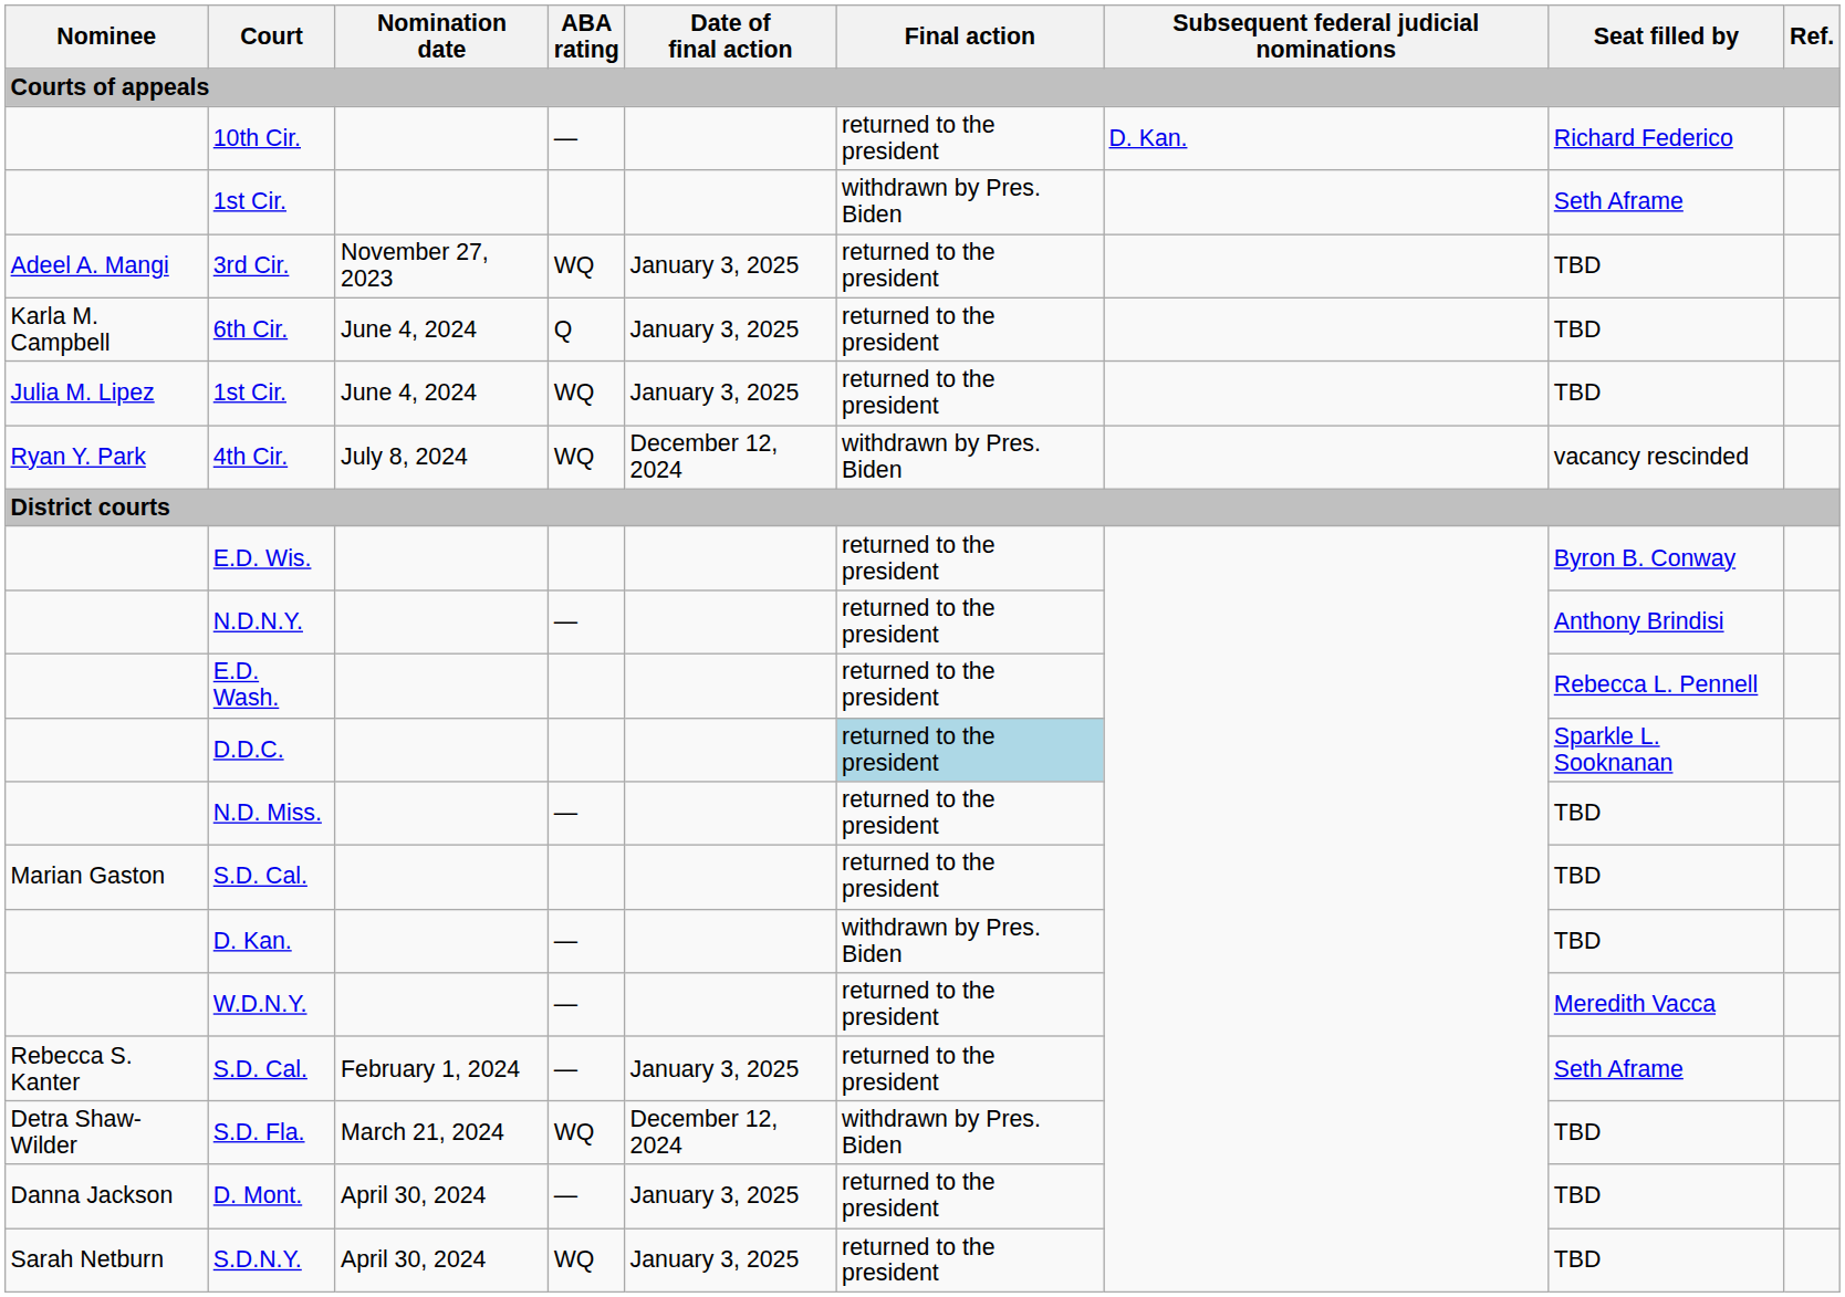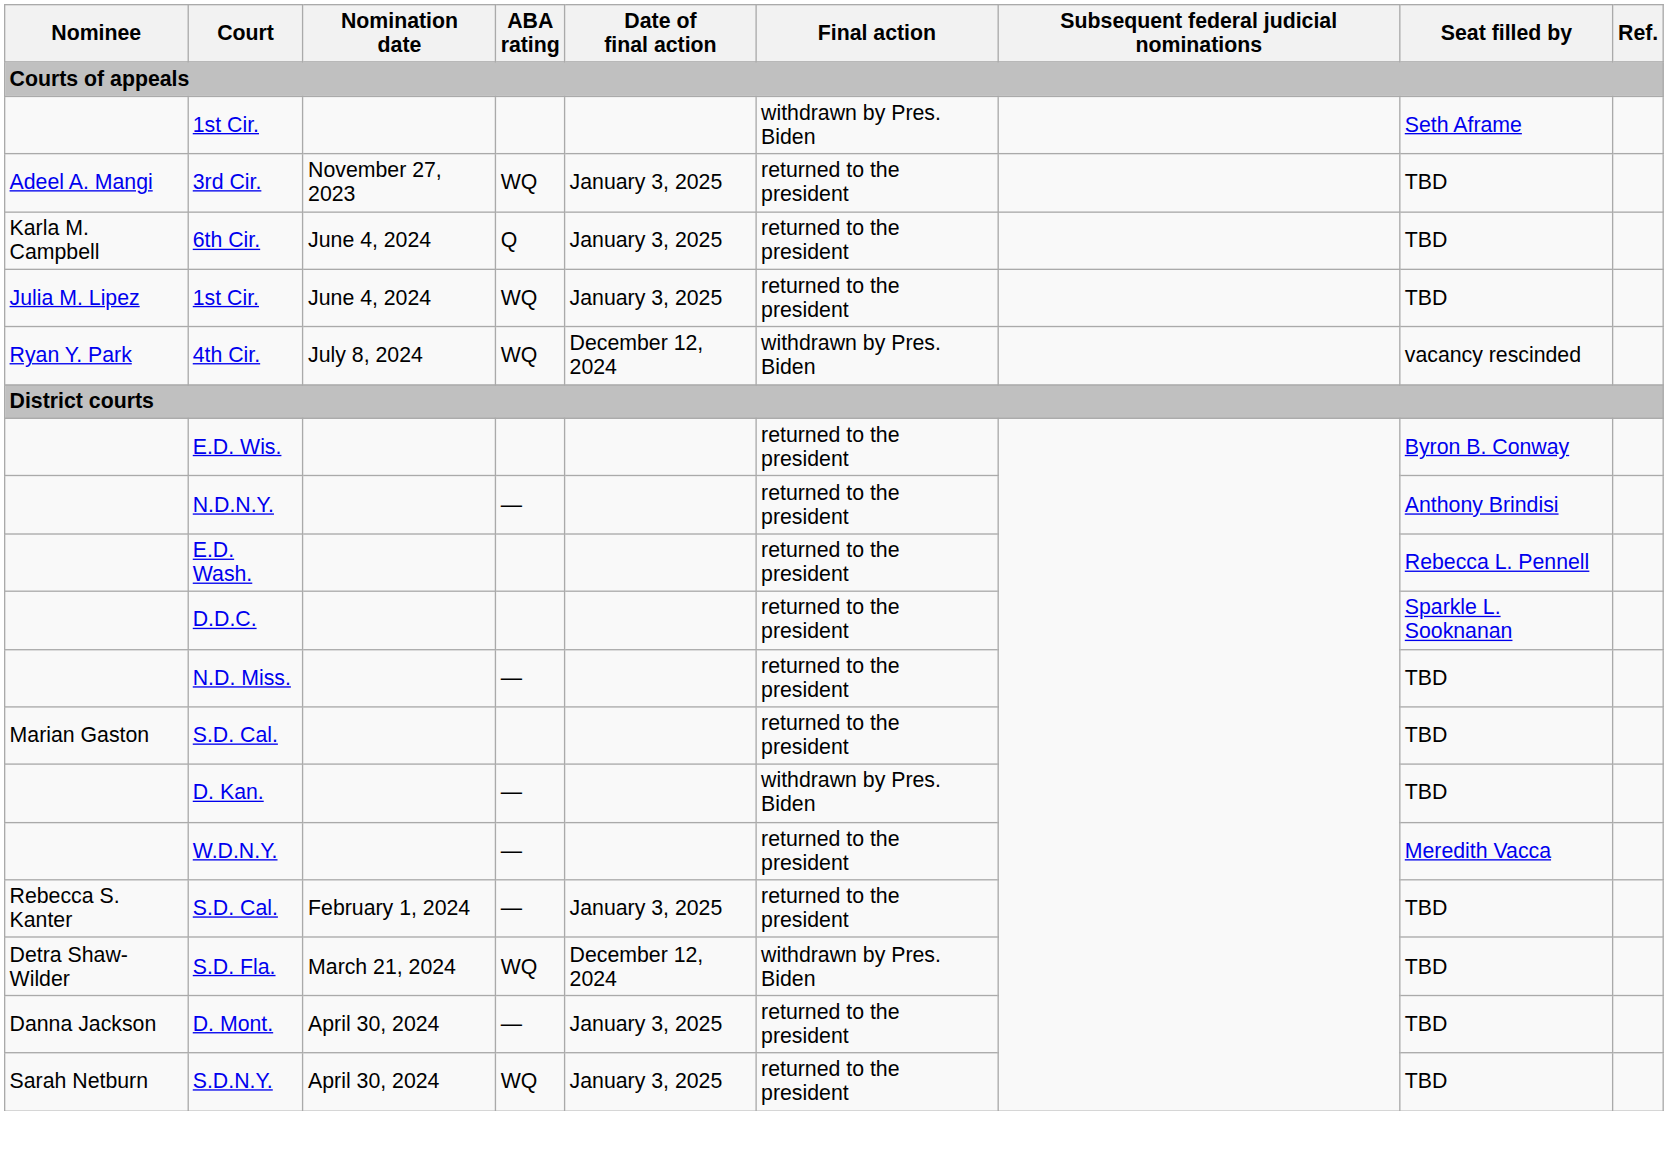- row: 10th Cir. | — | returned to the president | D. Kan. | Richard Federico
D.D.C. | Final action: lightblue background -> no background
Rebecca S. Kanter / S.D. Cal. | Seat filled by: Seth Aframe -> TBD
